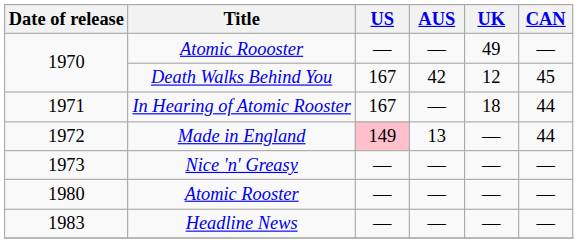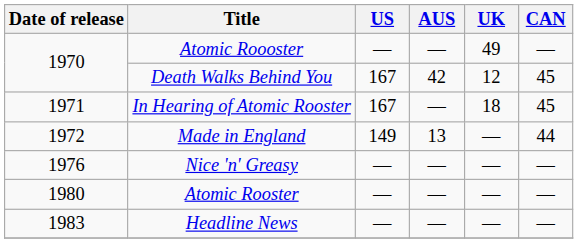In Hearing of Atomic Rooster | CAN: 44 -> 45
Made in England | US: pink background -> no background
Nice 'n' Greasy | Date of release: 1973 -> 1976
